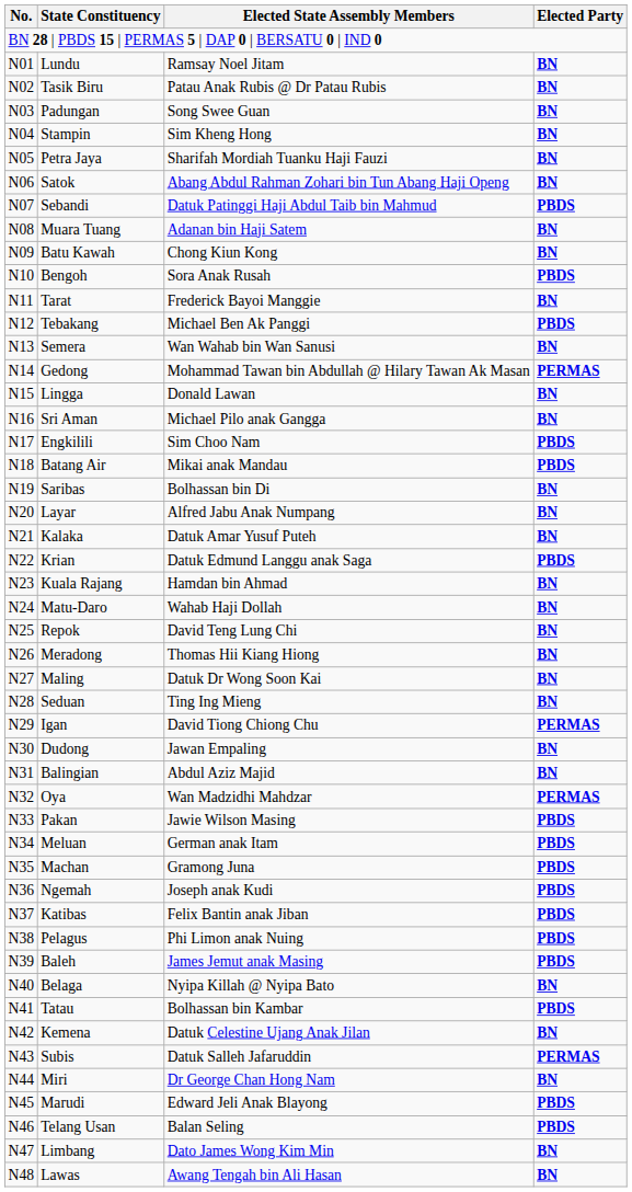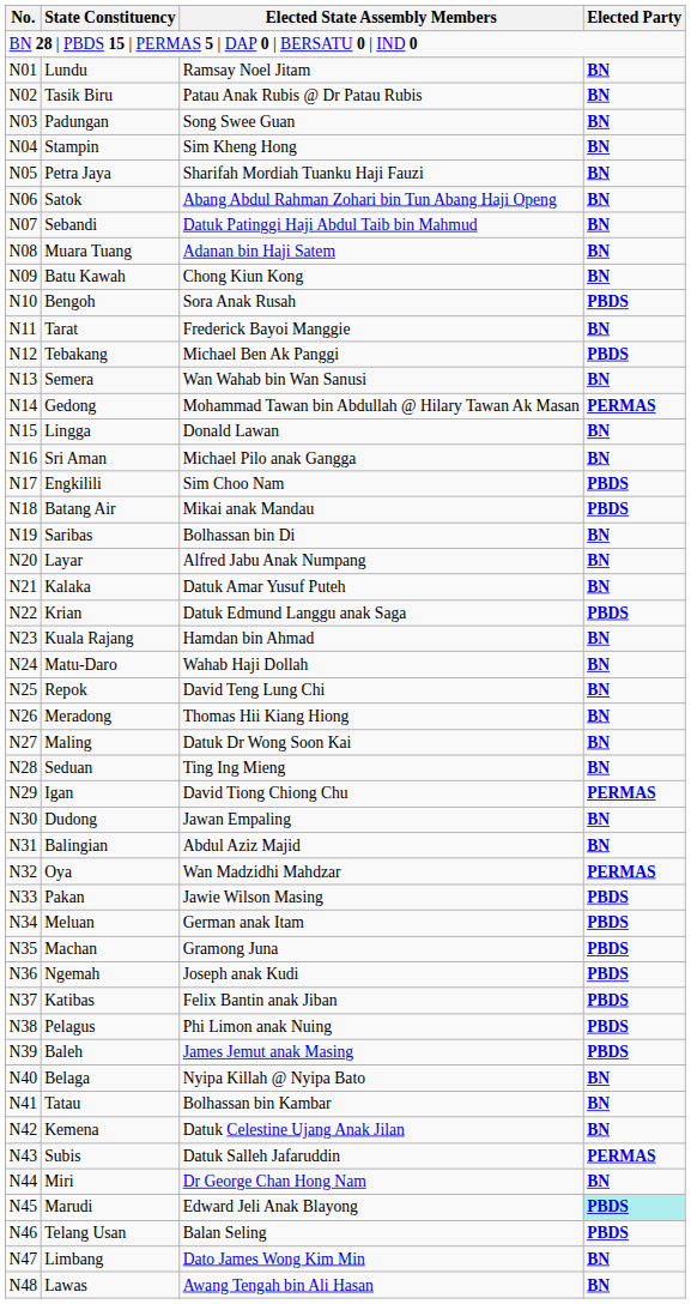Sebandi | Elected Party: PBDS -> BN
Tatau | Elected Party: PBDS -> BN
Marudi | Elected Party: no background -> paleturquoise background
